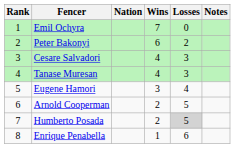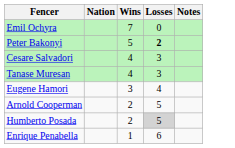- column: Rank | 1 | 2 | 3 | 4 | 5 | 6 | 7 | 8
Peter Bakonyi | Wins: 6 -> 5
Peter Bakonyi | Losses: normal -> bold
